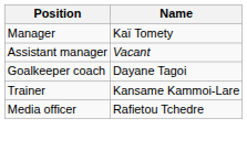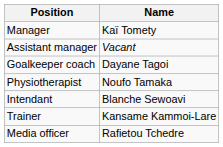+ row: Physiotherapist | Noufo Tamaka
+ row: Intendant | Blanche Sewoavi
